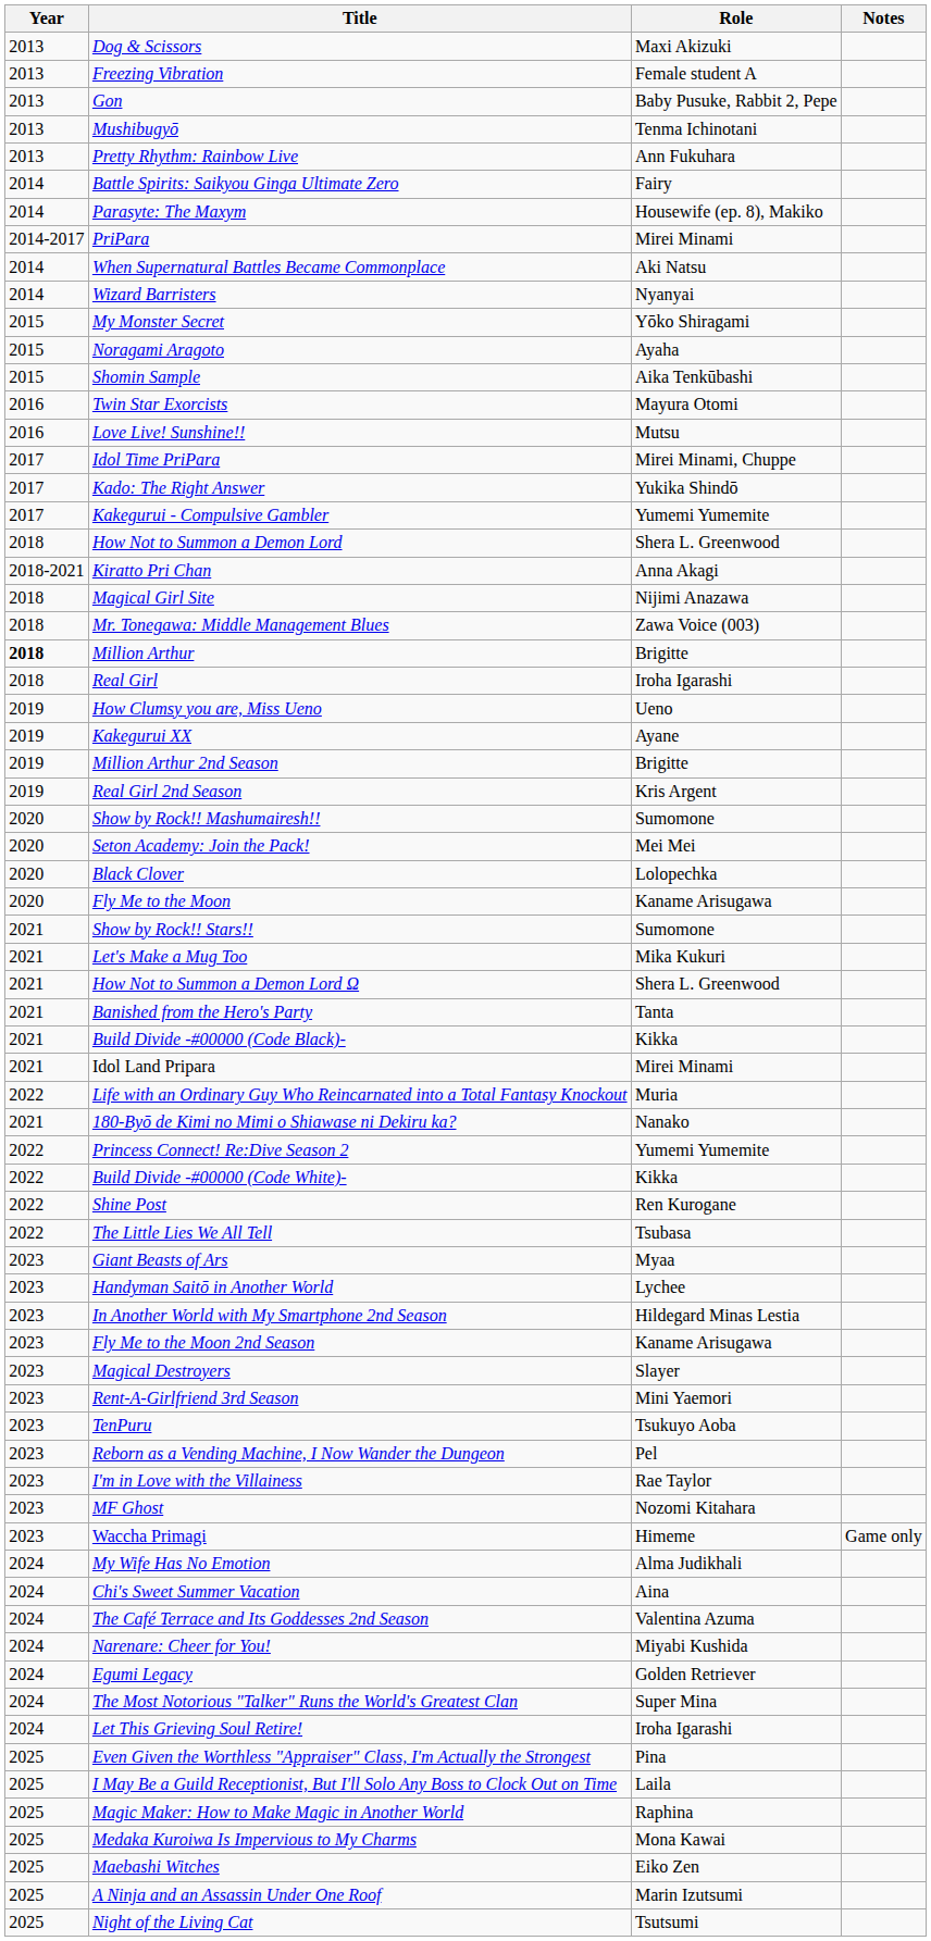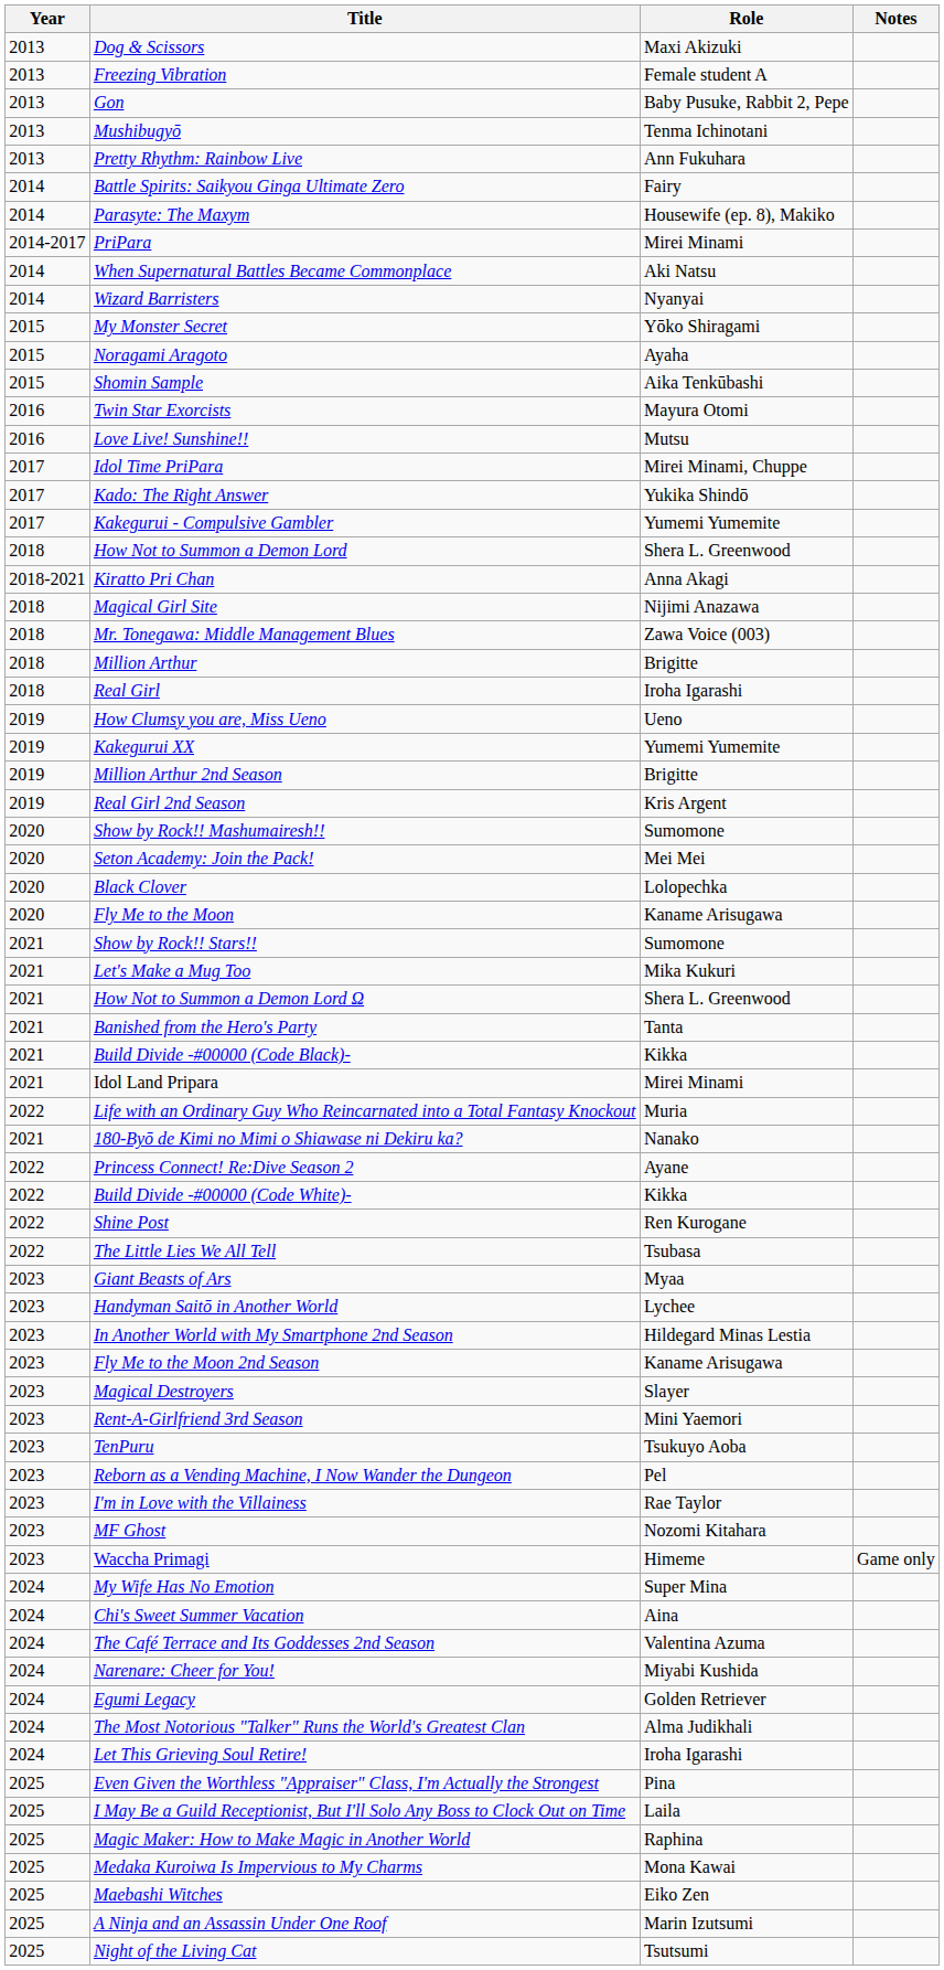Million Arthur | Year: bold -> normal
Kakegurui XX | Role: Ayane -> Yumemi Yumemite
Princess Connect! Re:Dive Season 2 | Role: Yumemi Yumemite -> Ayane
My Wife Has No Emotion | Role: Alma Judikhali -> Super Mina
The Most Notorious "Talker" Runs the World's Greatest Clan | Role: Super Mina -> Alma Judikhali
